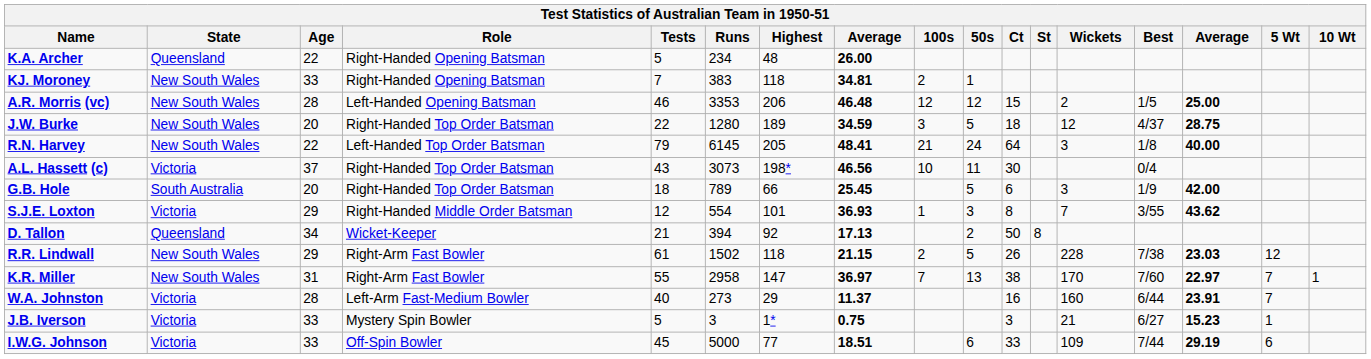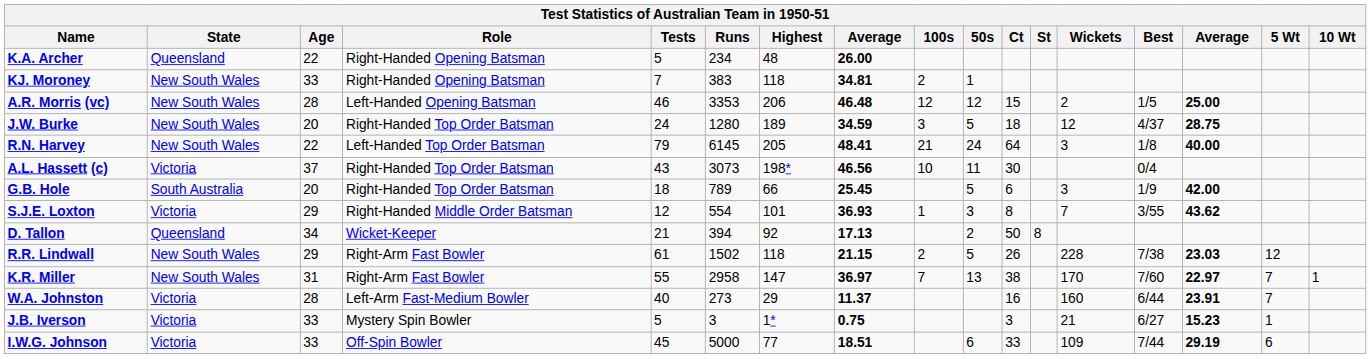J.W. Burke | Tests: 22 -> 24
